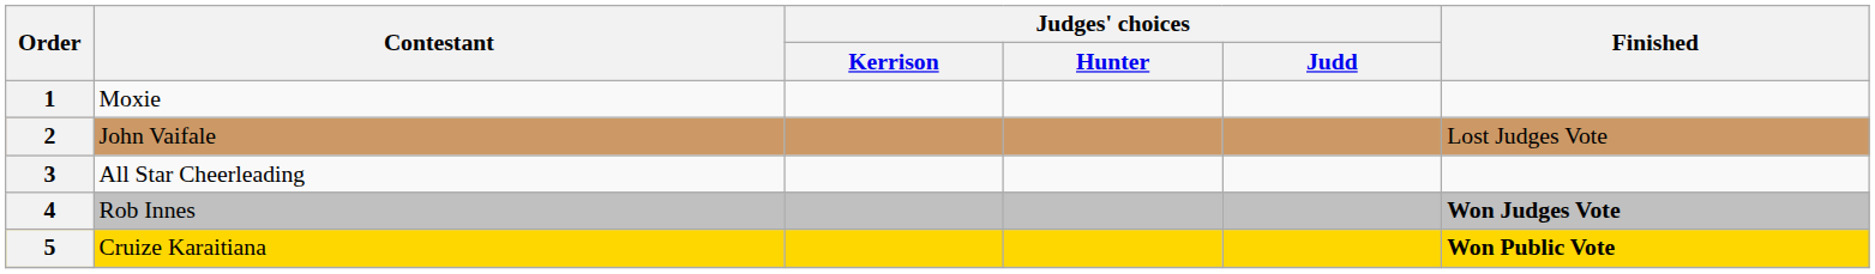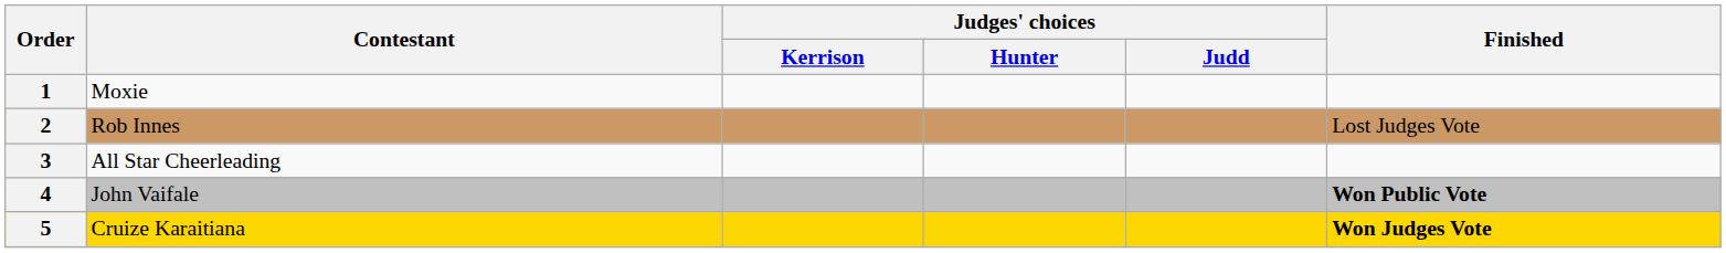2 | Contestant: John Vaifale -> Rob Innes
4 | Contestant: Rob Innes -> John Vaifale
4 | Finished: Won Judges Vote -> Won Public Vote
5 | Finished: Won Public Vote -> Won Judges Vote
